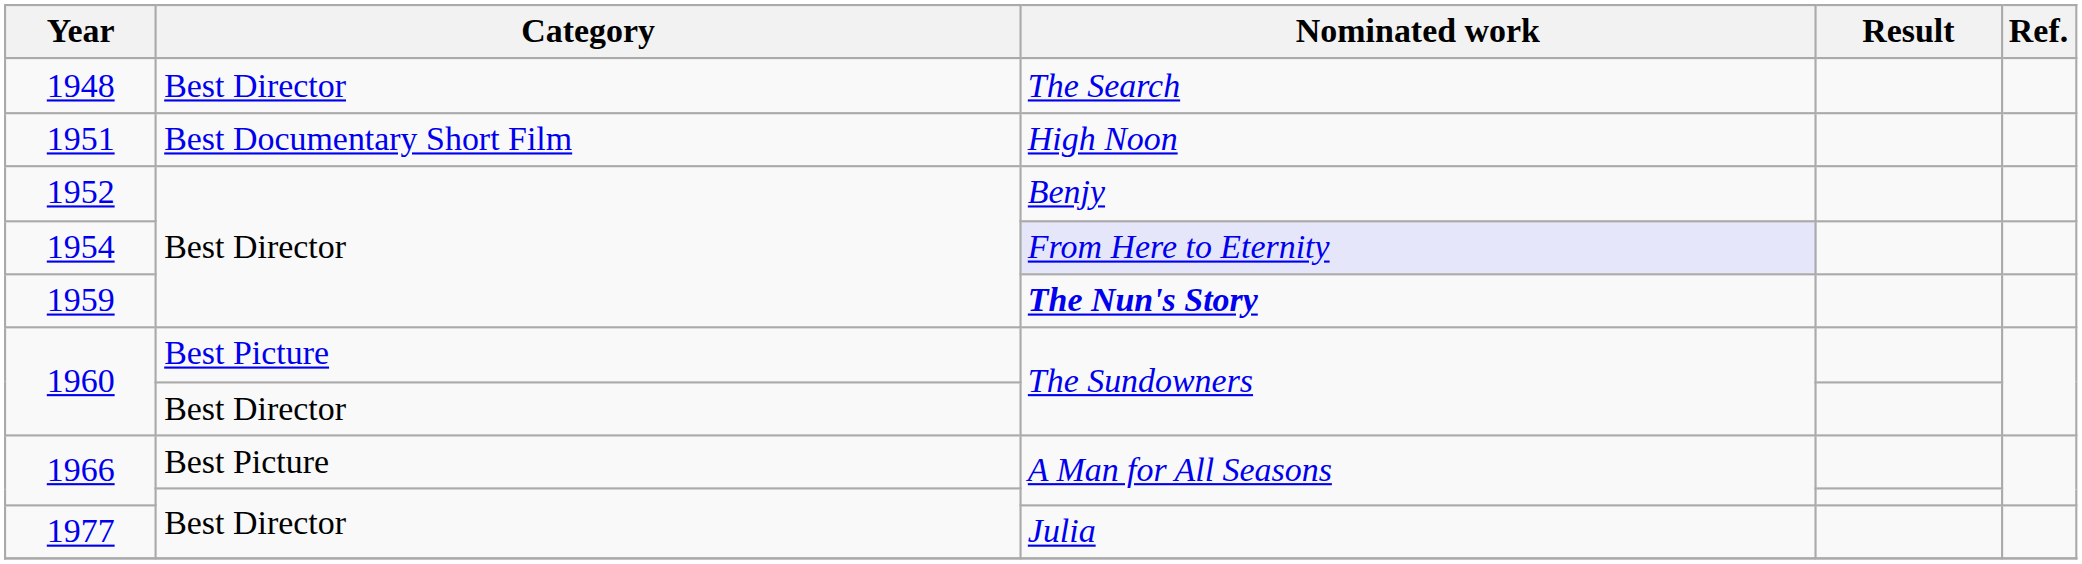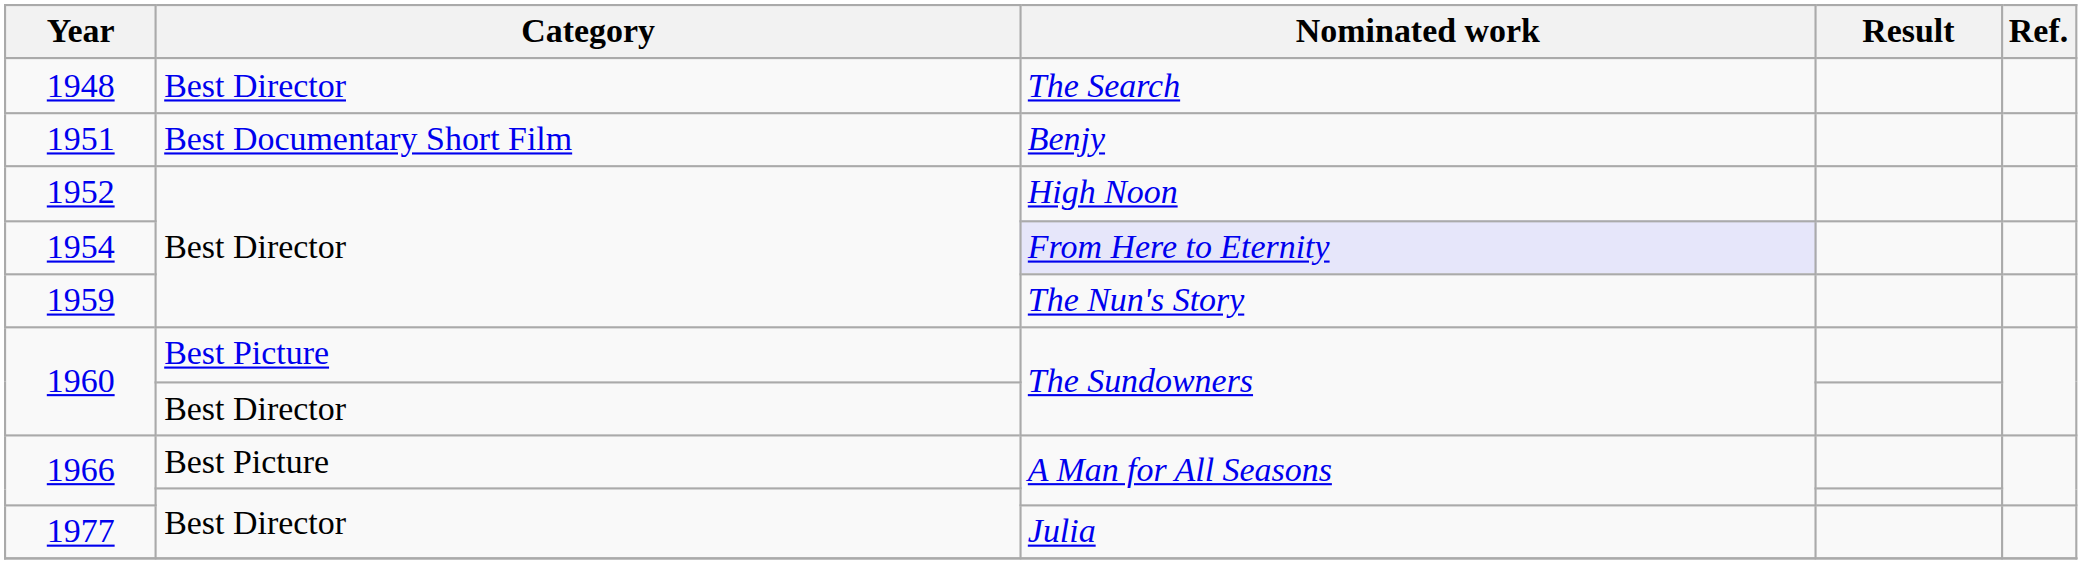1951 | Nominated work: High Noon -> Benjy
1952 | Nominated work: Benjy -> High Noon
1959 | Nominated work: bold -> normal
